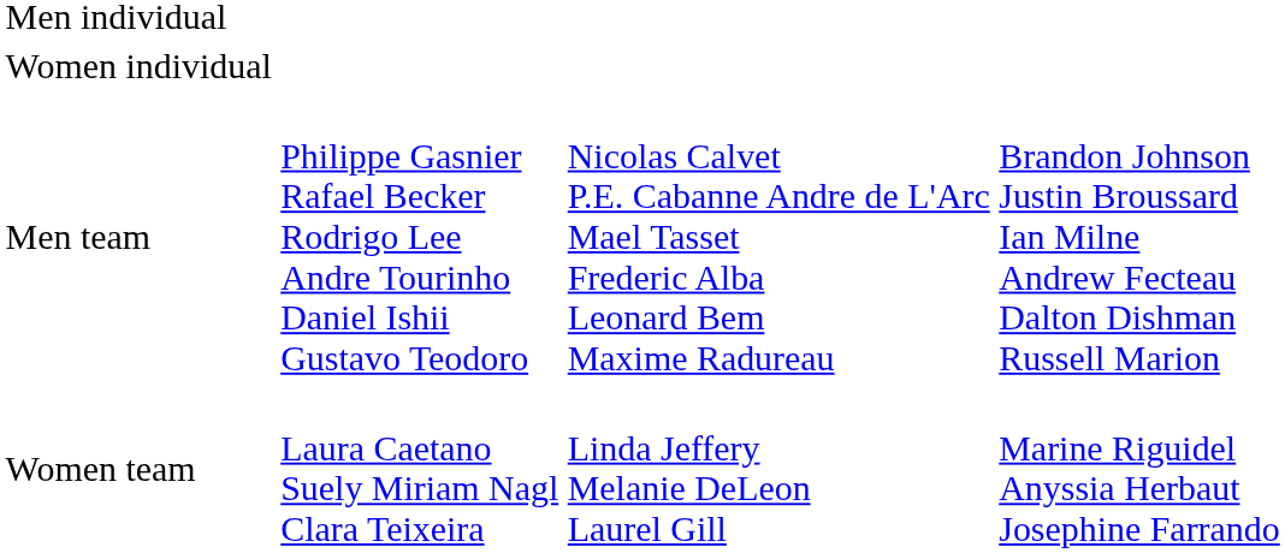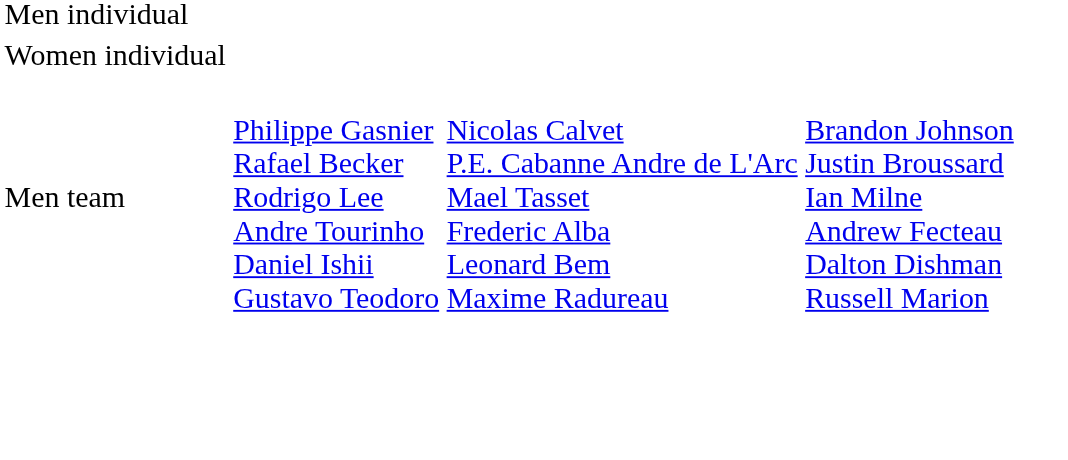- row: Women team | Laura Caetano Suely Miriam Nagl Clara Teixeira | Linda Jeffery Melanie DeLeon Laurel Gill | Marine Riguidel Anyssia Herbaut Josephine Farrando
